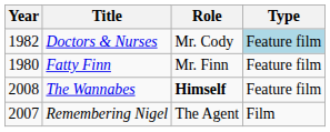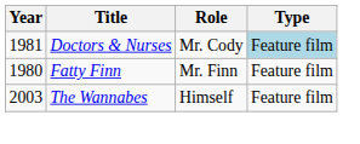Doctors & Nurses | Year: 1982 -> 1981
The Wannabes | Year: 2008 -> 2003
The Wannabes | Role: bold -> normal
- row: 2007 | Remembering Nigel | The Agent | Film
